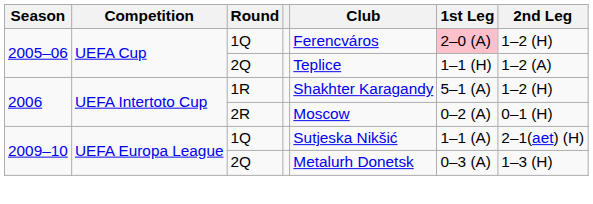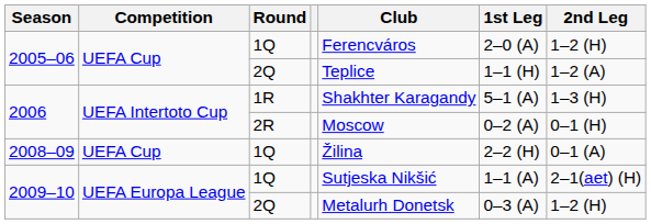2005–06 / 1Q | 1st Leg: pink background -> no background
2006 / 1R | 2nd Leg: 1–2 (H) -> 1–3 (H)
+ row: 2008–09 | UEFA Cup | 1Q | Žilina | 2–2 (H) | 0–1 (A)
2009–10 / 2Q | 2nd Leg: 1–3 (H) -> 1–2 (H)
